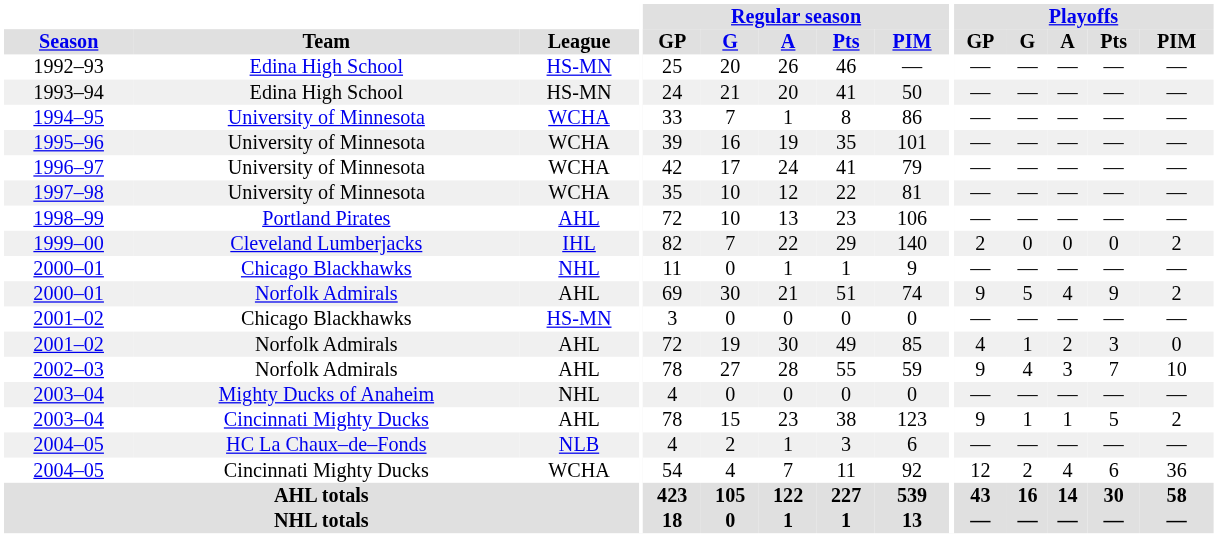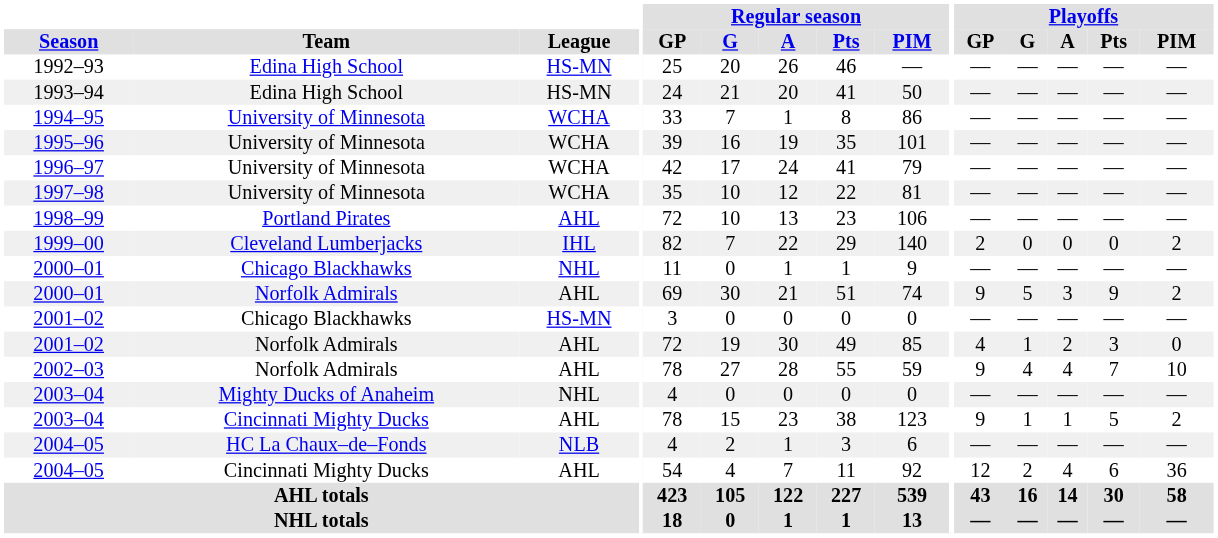2000–01 / Norfolk Admirals | Playoffs / A: 4 -> 3
2002–03 | Playoffs / A: 3 -> 4
2004–05 / Cincinnati Mighty Ducks | League: WCHA -> AHL
